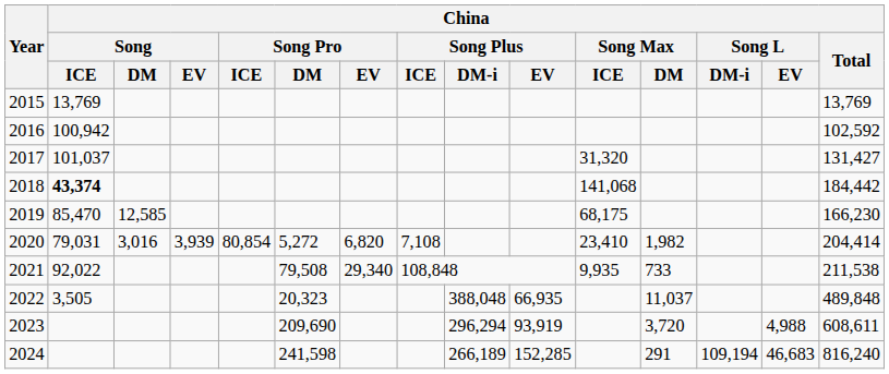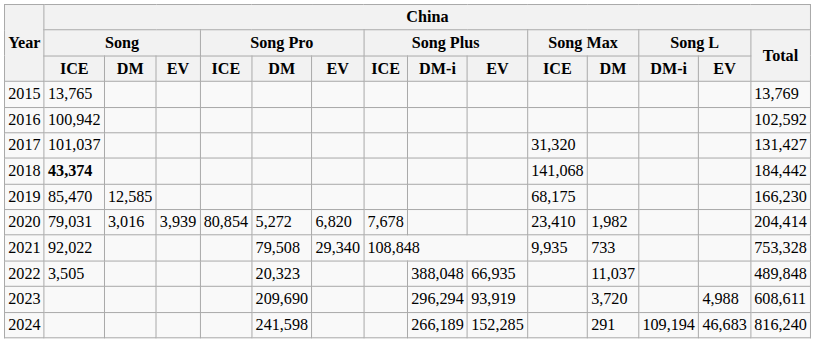2015 | China / Song / ICE: 13,769 -> 13,765
2020 | China / Song Plus / ICE: 7,108 -> 7,678
2021 | China / Total: 211,538 -> 753,328
